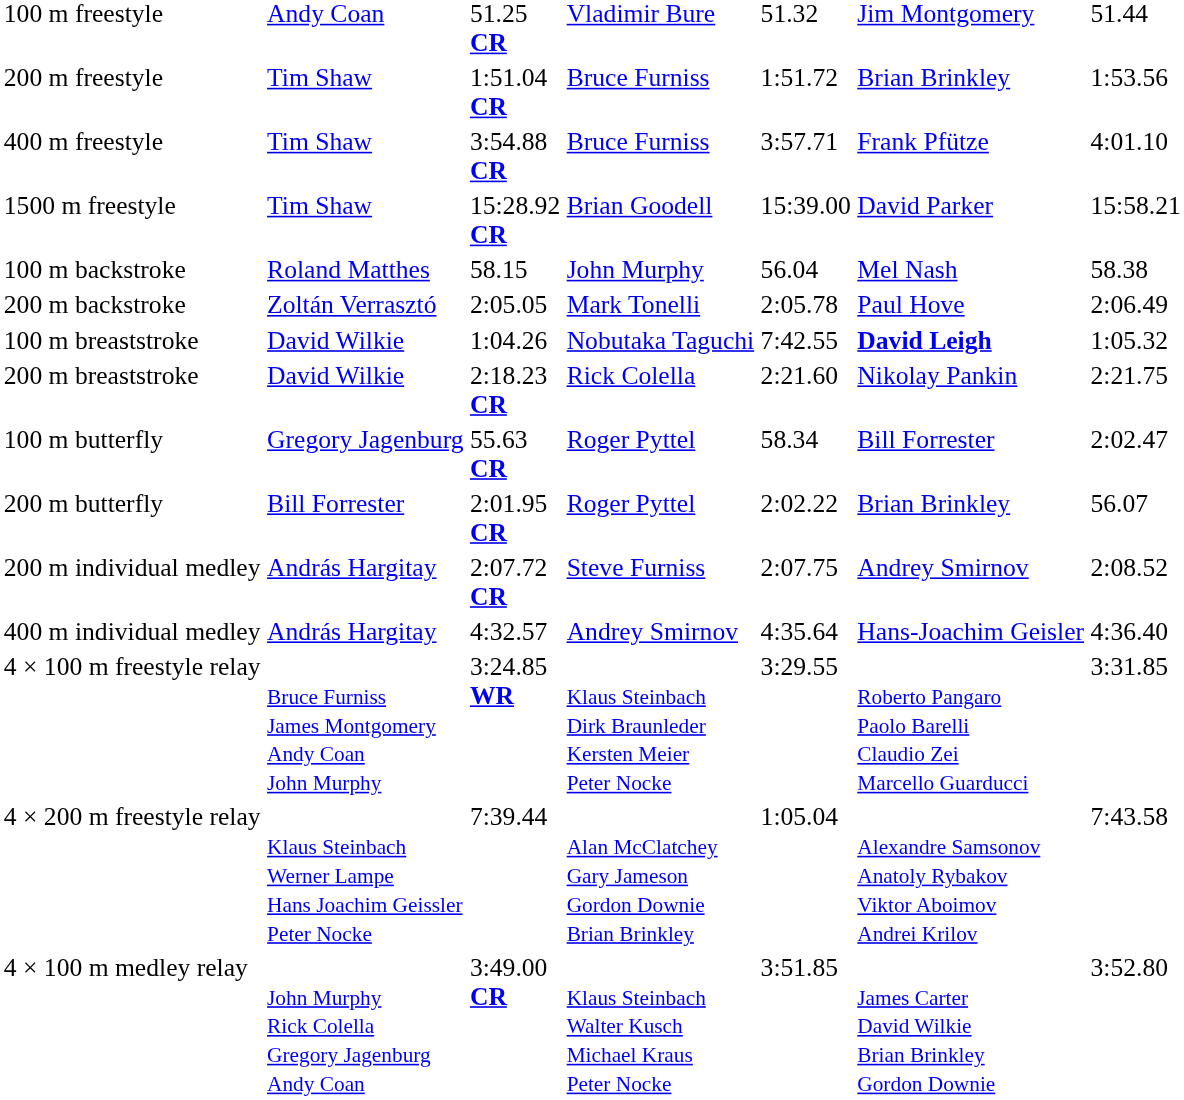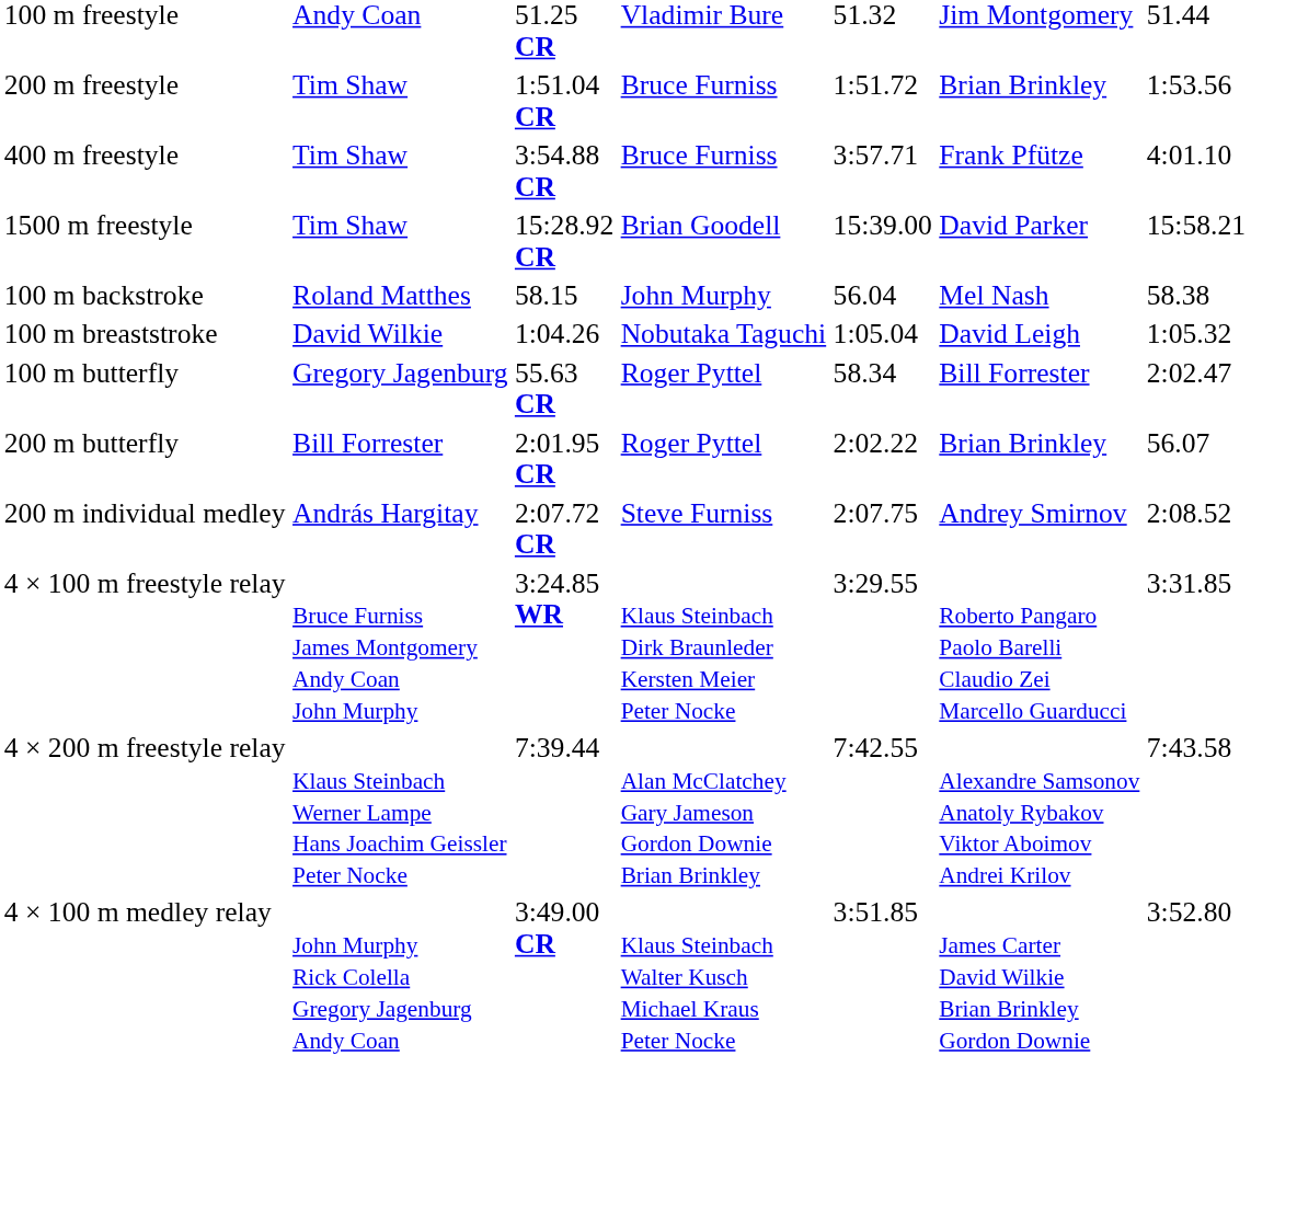- row: 200 m backstroke | Zoltán Verrasztó | 2:05.05 | Mark Tonelli | 2:05.78 | Paul Hove | 2:06.49
100 m breaststroke | column 5: 7:42.55 -> 1:05.04
100 m breaststroke | column 6: bold -> normal
- row: 200 m breaststroke | David Wilkie | 2:18.23 CR | Rick Colella | 2:21.60 | Nikolay Pankin | 2:21.75
- row: 400 m individual medley | András Hargitay | 4:32.57 | Andrey Smirnov | 4:35.64 | Hans-Joachim Geisler | 4:36.40
4 × 200 m freestyle relay | column 5: 1:05.04 -> 7:42.55
